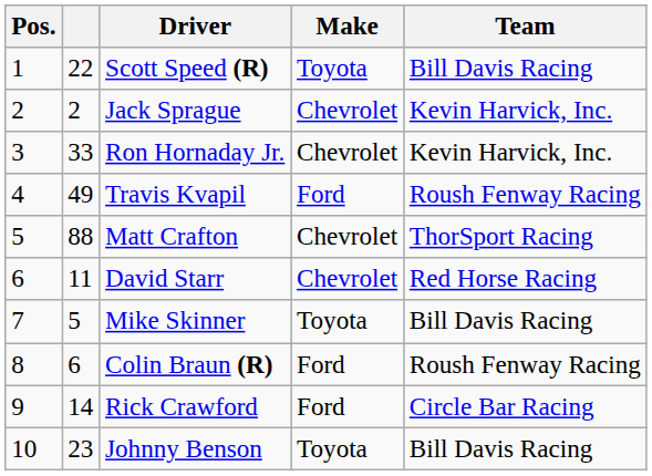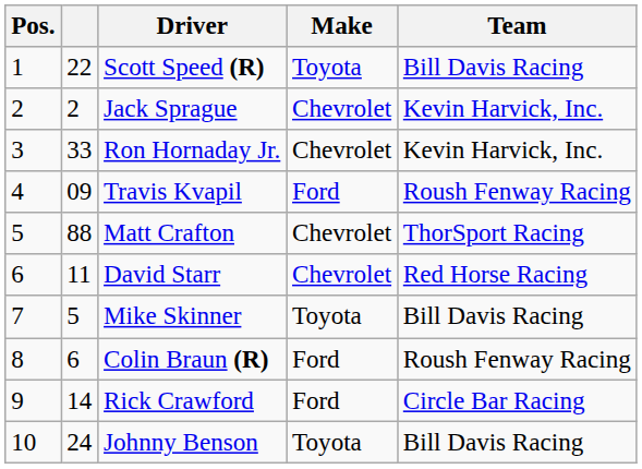Travis Kvapil | column 2: 49 -> 09
Johnny Benson | column 2: 23 -> 24
